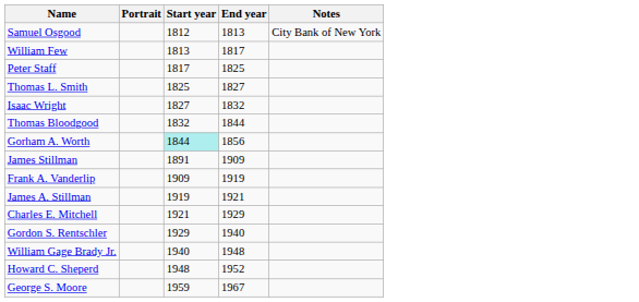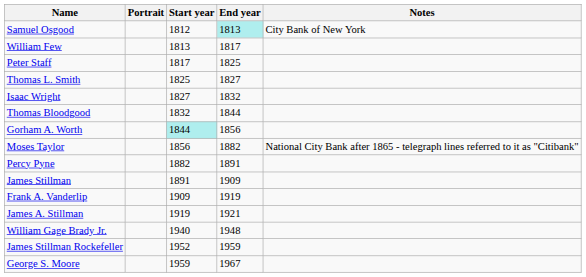Samuel Osgood | End year: no background -> paleturquoise background
+ row: Moses Taylor | 1856 | 1882 | National City Bank after 1865 - telegraph lines referred to it as "Citibank"
+ row: Percy Pyne | 1882 | 1891
- row: Charles E. Mitchell | 1921 | 1929
- row: Gordon S. Rentschler | 1929 | 1940
- row: Howard C. Sheperd | 1948 | 1952
+ row: James Stillman Rockefeller | 1952 | 1959
